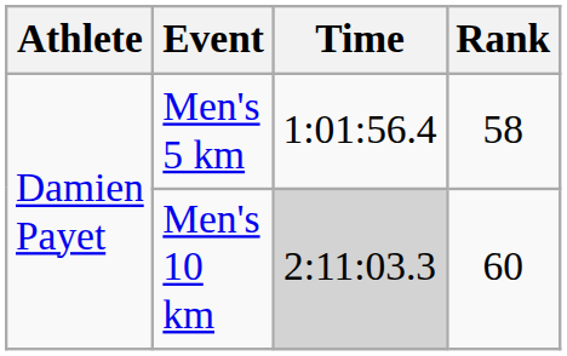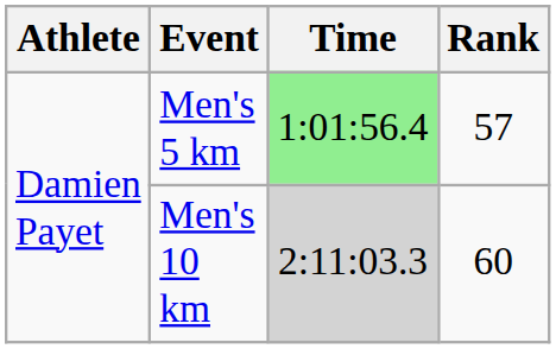Men's 5 km | Time: no background -> lightgreen background
Men's 5 km | Rank: 58 -> 57
